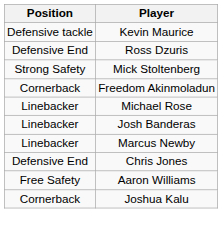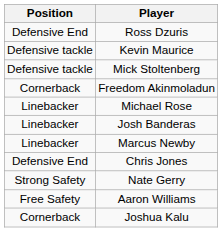rows swapped: Ross Dzuris <-> Kevin Maurice
Mick Stoltenberg | Position: Strong Safety -> Defensive tackle
+ row: Strong Safety | Nate Gerry
